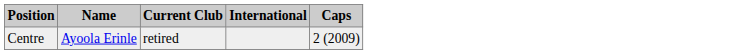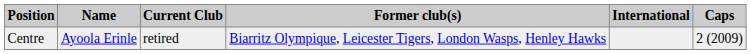+ column: Former club(s) | Biarritz Olympique, Leicester Tigers, London Wasps, Henley Hawks
